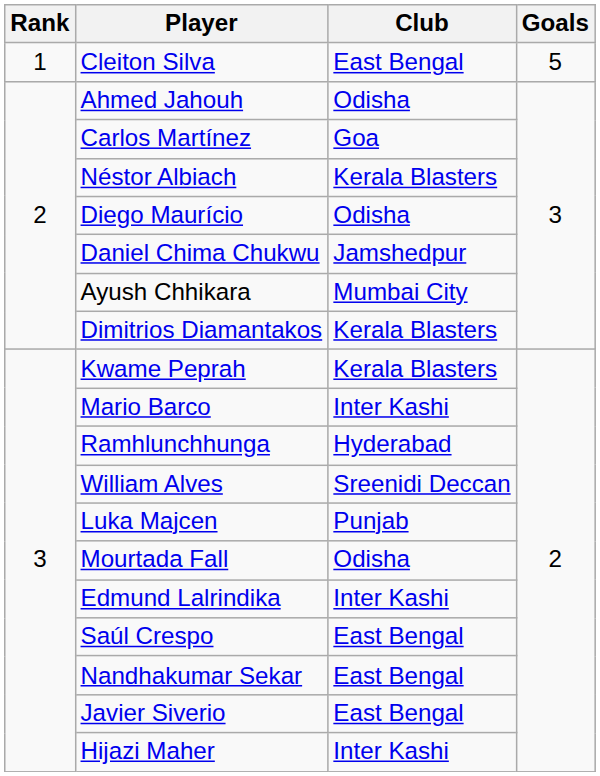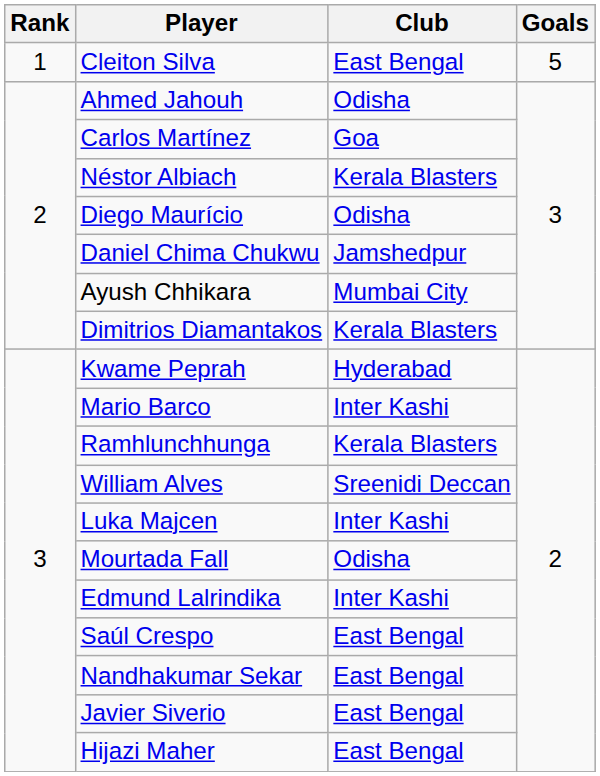Kwame Peprah | Club: Kerala Blasters -> Hyderabad
Ramhlunchhunga | Club: Hyderabad -> Kerala Blasters
Luka Majcen | Club: Punjab -> Inter Kashi
Hijazi Maher | Club: Inter Kashi -> East Bengal
